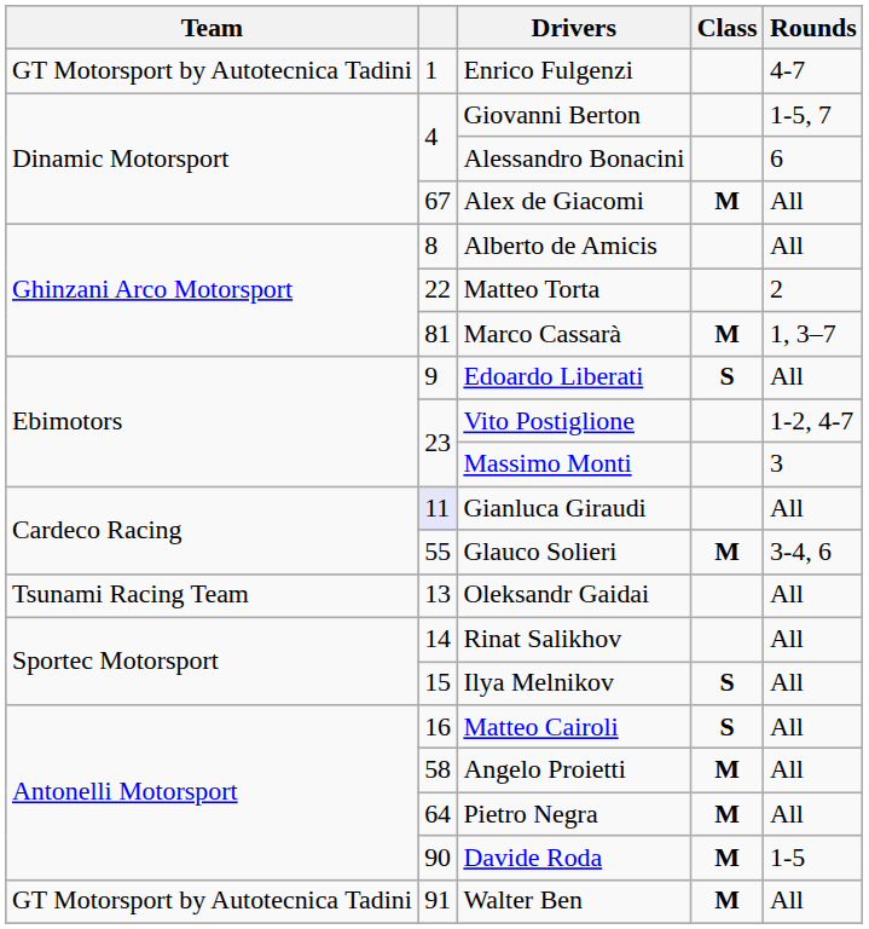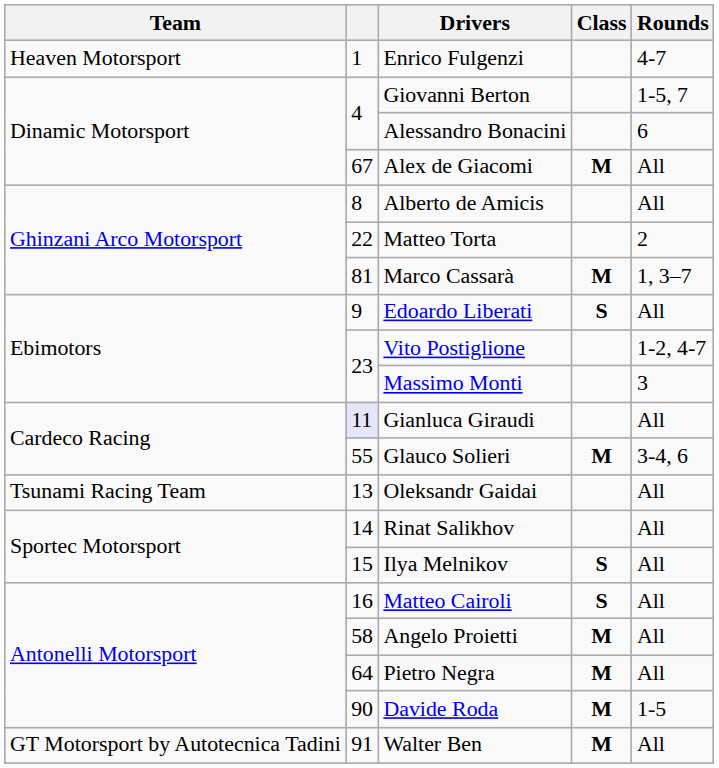Enrico Fulgenzi | Team: GT Motorsport by Autotecnica Tadini -> Heaven Motorsport
